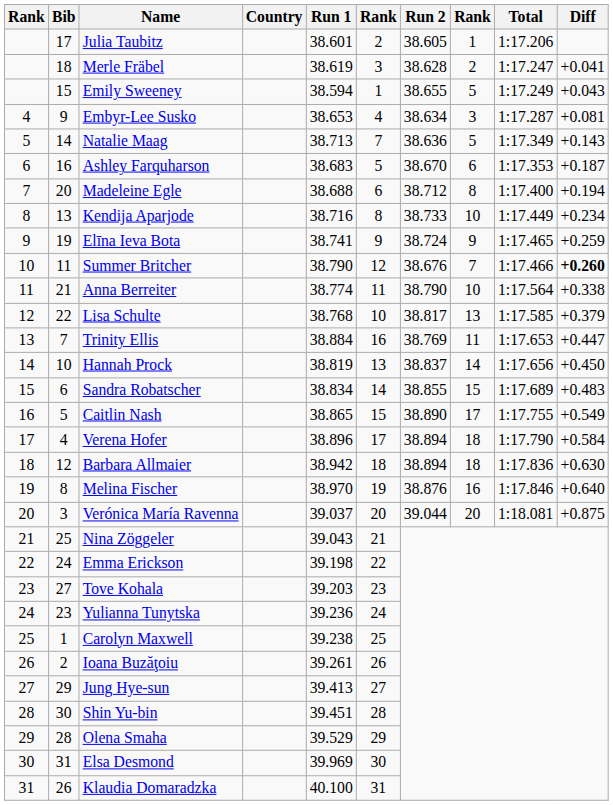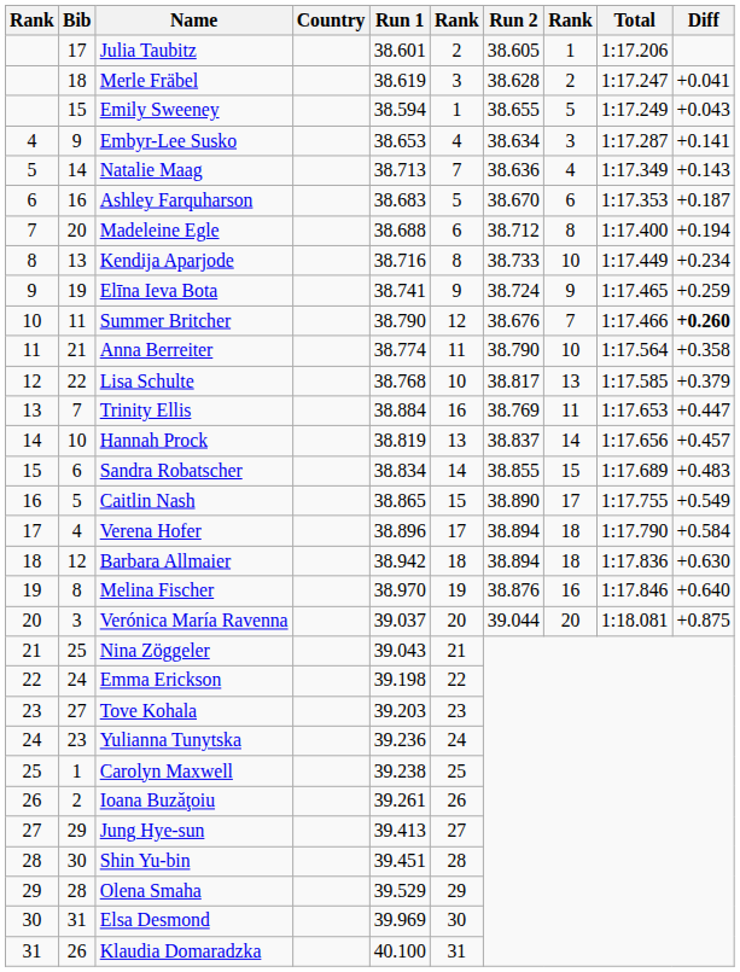Embyr-Lee Susko | Diff: +0.081 -> +0.141
Natalie Maag | column 8: 5 -> 4
Anna Berreiter | Diff: +0.338 -> +0.358
Hannah Prock | Diff: +0.450 -> +0.457
